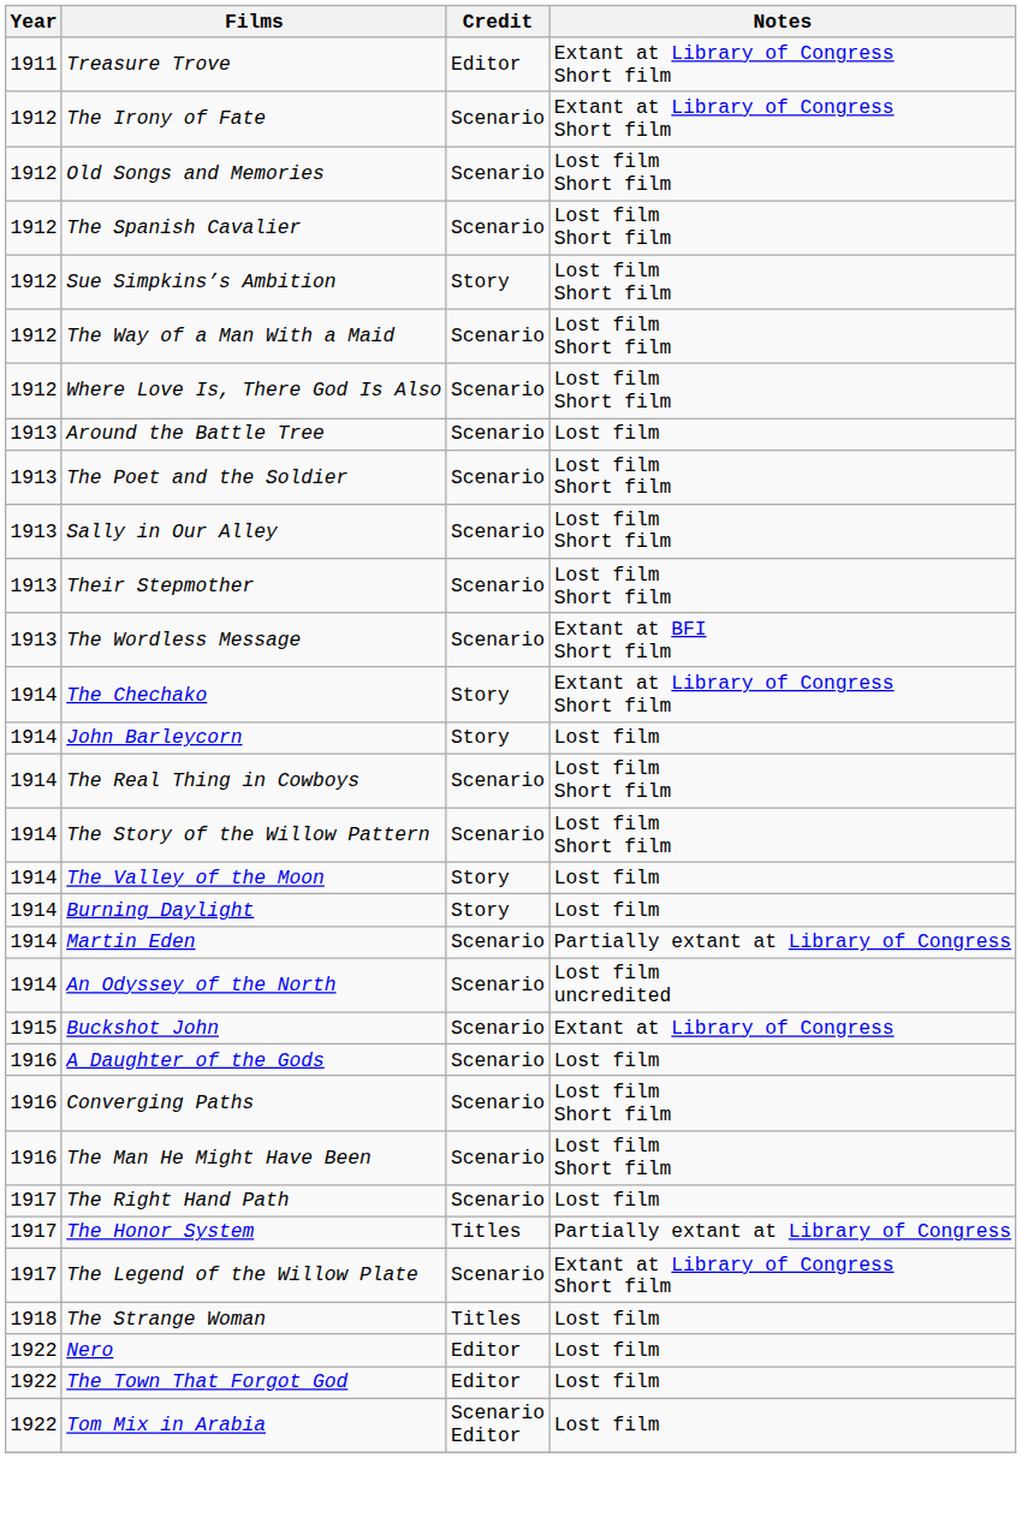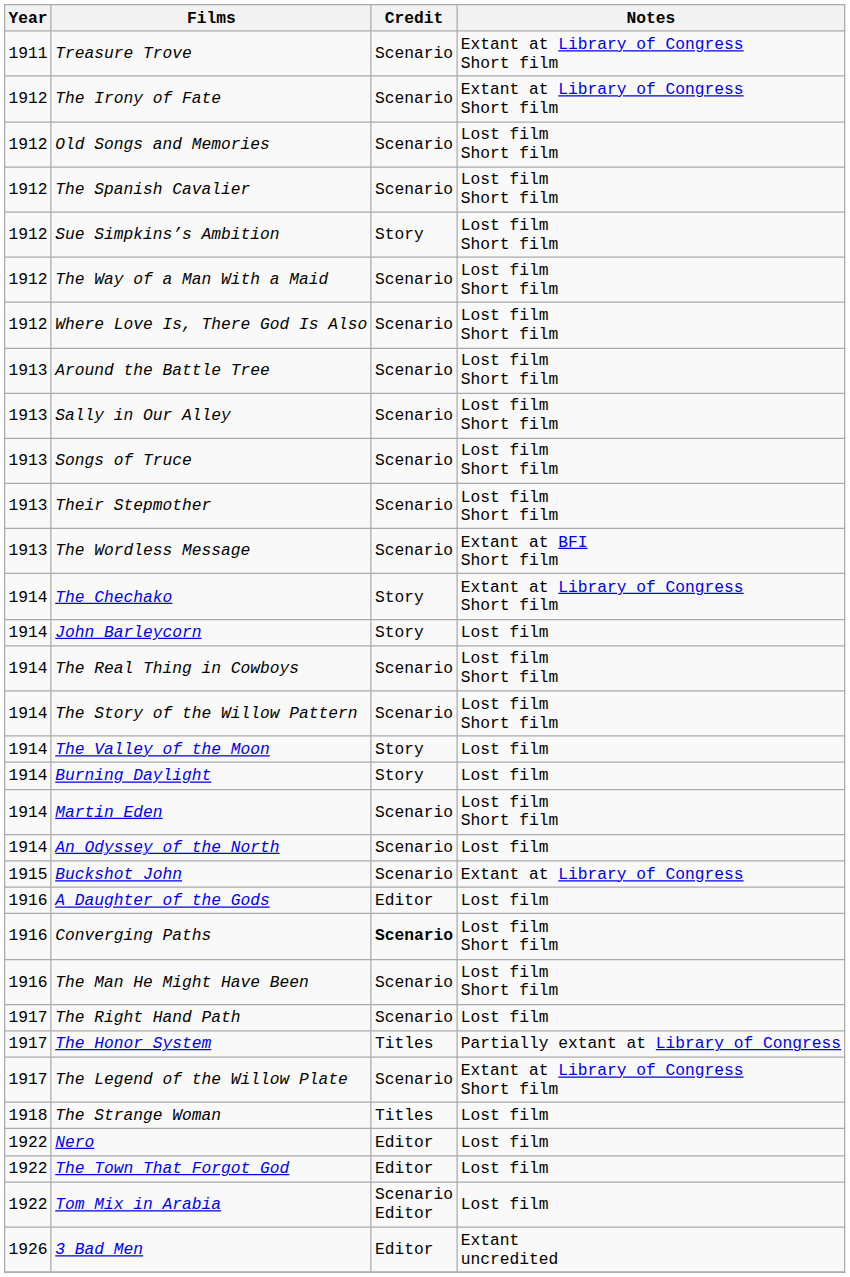Treasure Trove | Credit: Editor -> Scenario
Around the Battle Tree | Notes: Lost film -> Lost film Short film
- row: 1913 | The Poet and the Soldier | Scenario | Lost film Short film
+ row: 1913 | Songs of Truce | Scenario | Lost film Short film
Martin Eden | Notes: Partially extant at Library of Congress -> Lost film Short film
An Odyssey of the North | Notes: Lost film uncredited -> Lost film
A Daughter of the Gods | Credit: Scenario -> Editor
Converging Paths | Credit: normal -> bold
+ row: 1926 | 3 Bad Men | Editor | Extant uncredited
